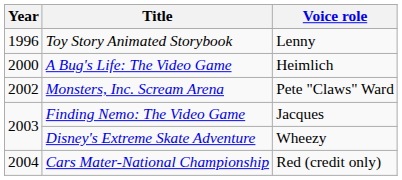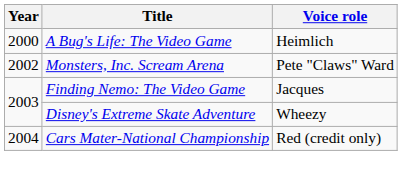- row: 1996 | Toy Story Animated Storybook | Lenny
